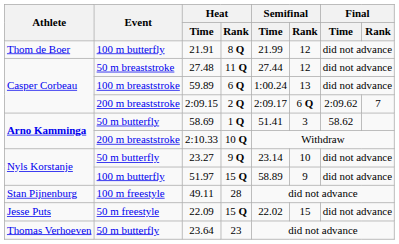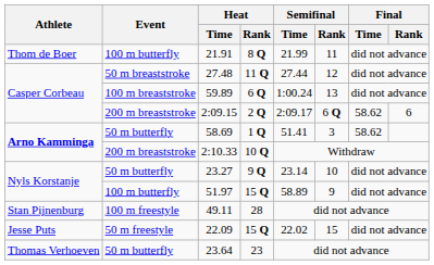21.91 | Semifinal / Rank: 12 -> 11
2:09.15 | Final / Time: 2:09.62 -> 58.62
2:09.15 | Final / Rank: 7 -> 6
